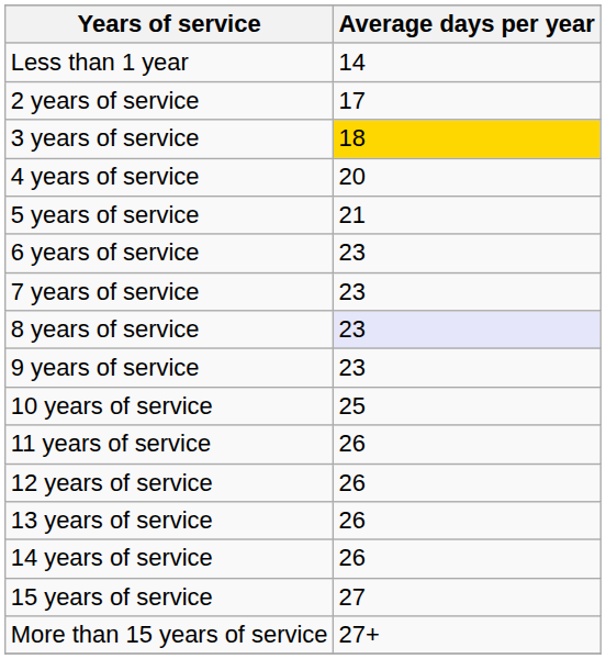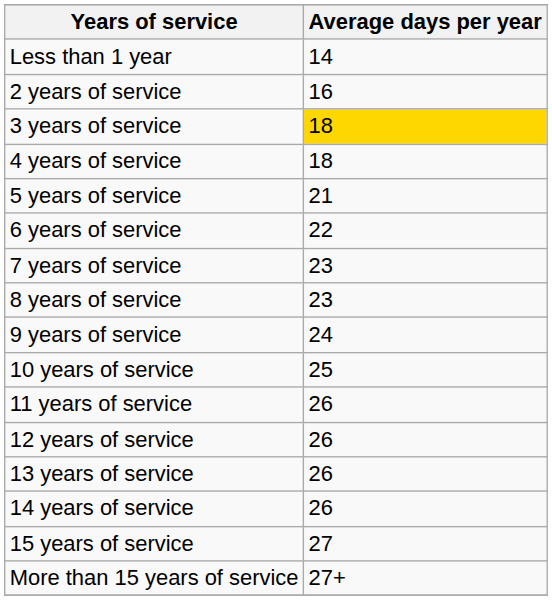2 years of service | Average days per year: 17 -> 16
4 years of service | Average days per year: 20 -> 18
6 years of service | Average days per year: 23 -> 22
8 years of service | Average days per year: lavender background -> no background
9 years of service | Average days per year: 23 -> 24
